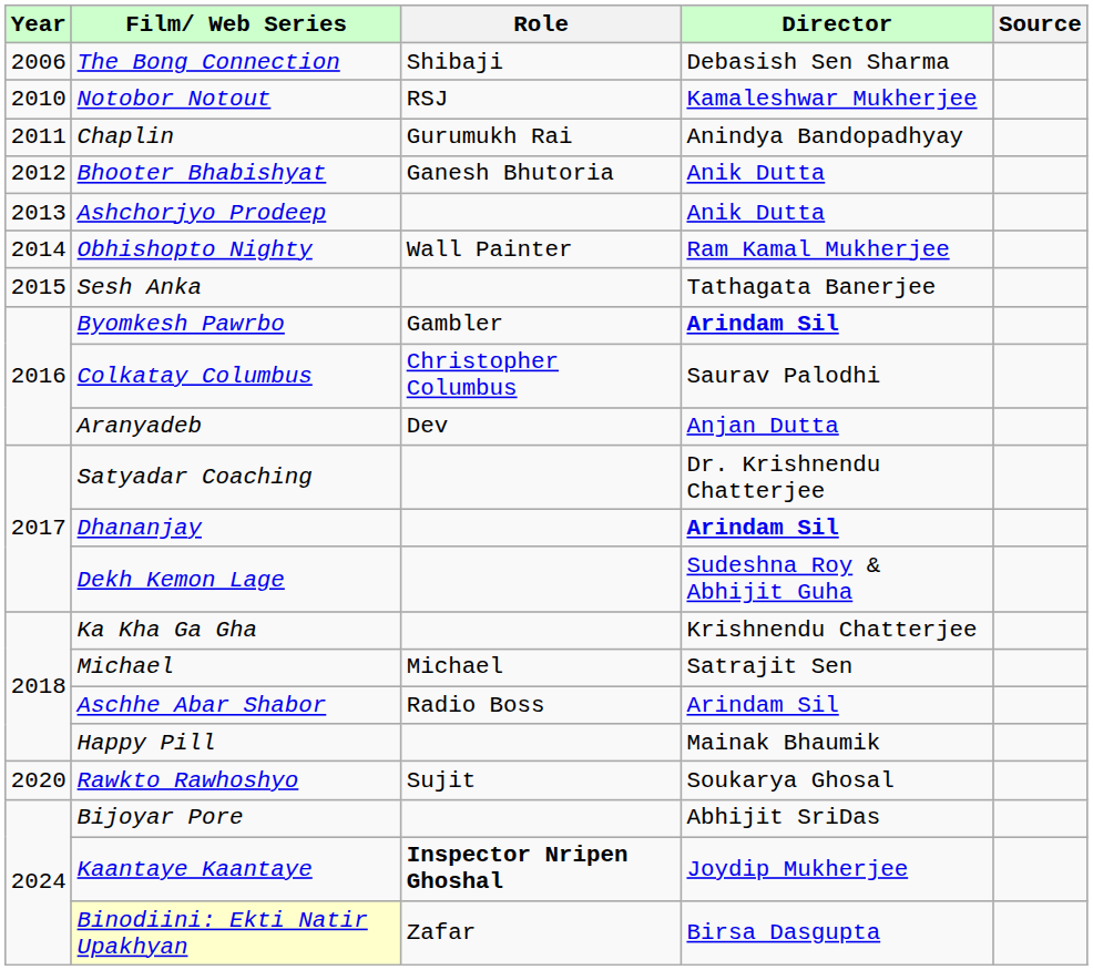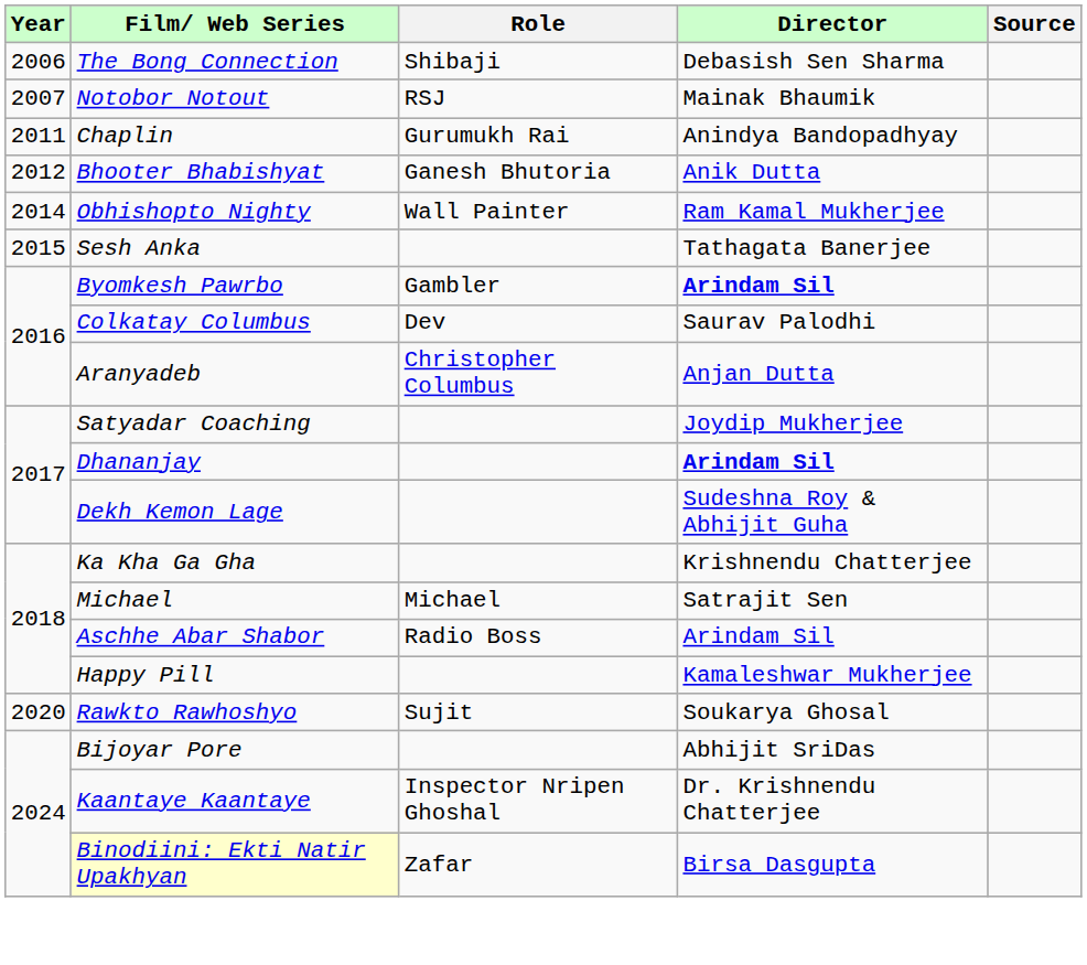Notobor Notout | Year: 2010 -> 2007
Notobor Notout | Director: Kamaleshwar Mukherjee -> Mainak Bhaumik
- row: 2013 | Ashchorjyo Prodeep | Anik Dutta
Colkatay Columbus | Role: Christopher Columbus -> Dev
Aranyadeb | Role: Dev -> Christopher Columbus
Satyadar Coaching | Director: Dr. Krishnendu Chatterjee -> Joydip Mukherjee
Happy Pill | Director: Mainak Bhaumik -> Kamaleshwar Mukherjee
Kaantaye Kaantaye | Role: bold -> normal
Kaantaye Kaantaye | Director: Joydip Mukherjee -> Dr. Krishnendu Chatterjee
